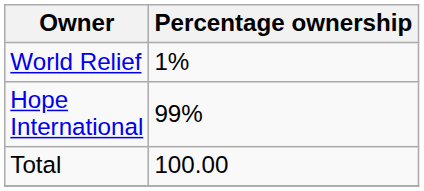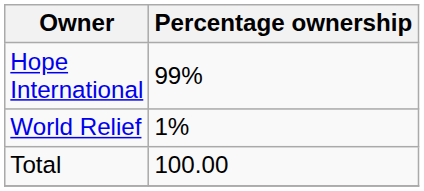rows swapped: Hope International <-> World Relief
